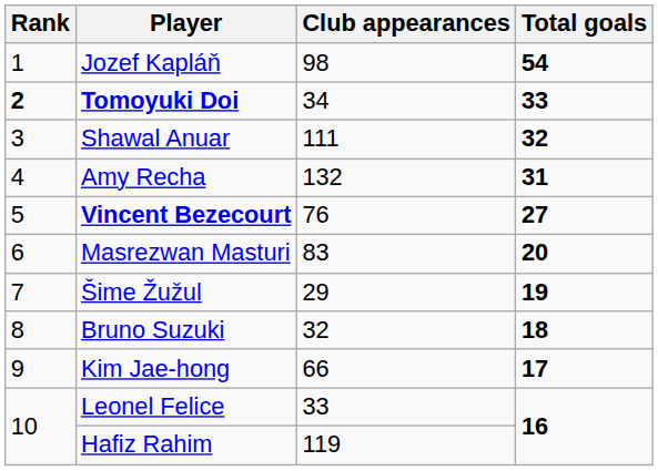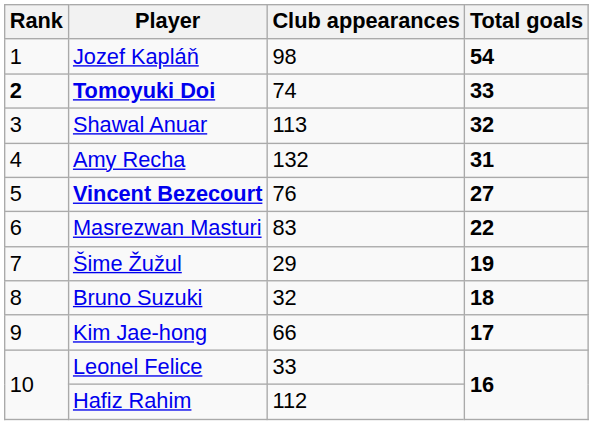Tomoyuki Doi | Club appearances: 34 -> 74
Shawal Anuar | Club appearances: 111 -> 113
Masrezwan Masturi | Total goals: 20 -> 22
Hafiz Rahim | Club appearances: 119 -> 112
